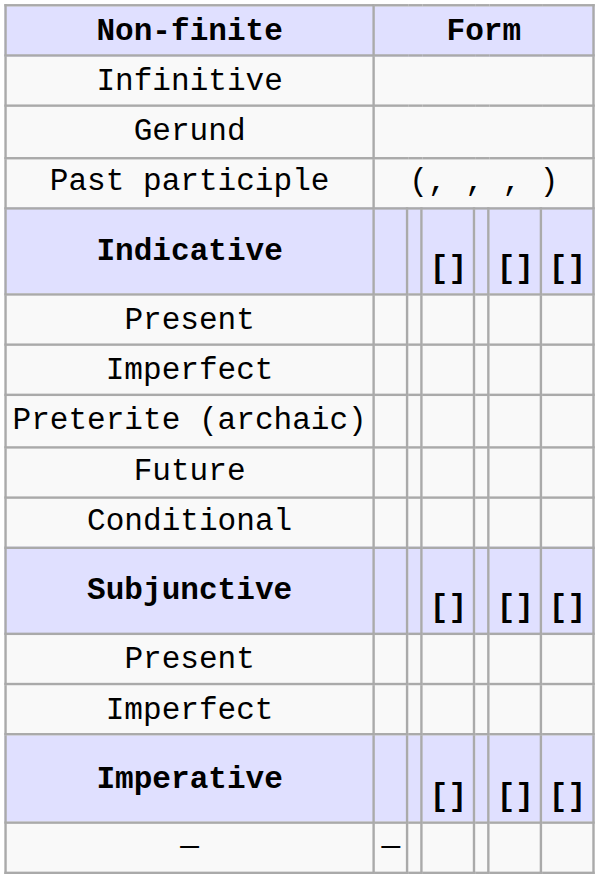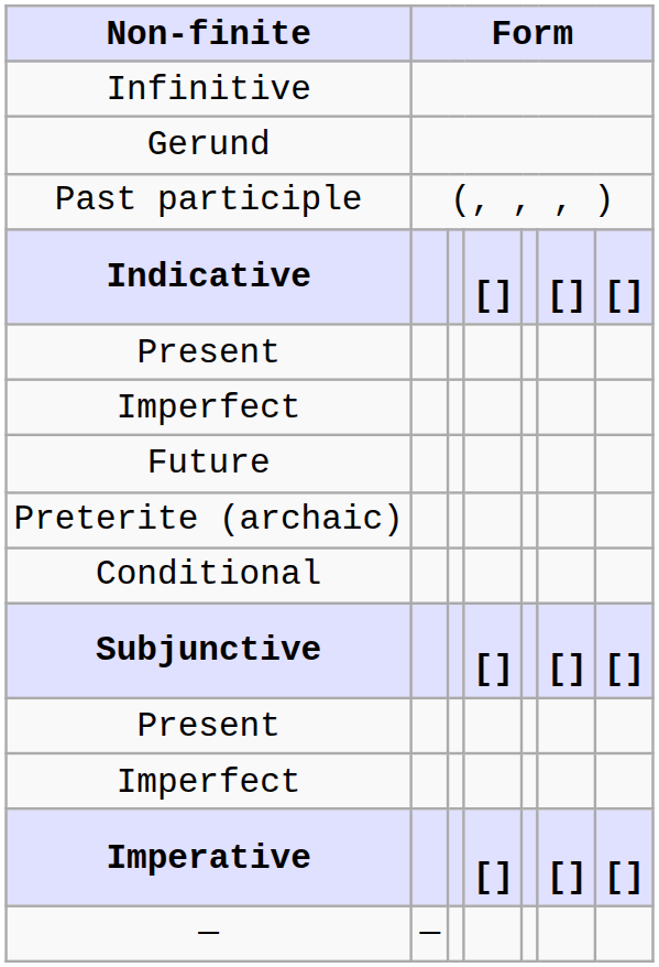rows swapped: Preterite (archaic) <-> Future
